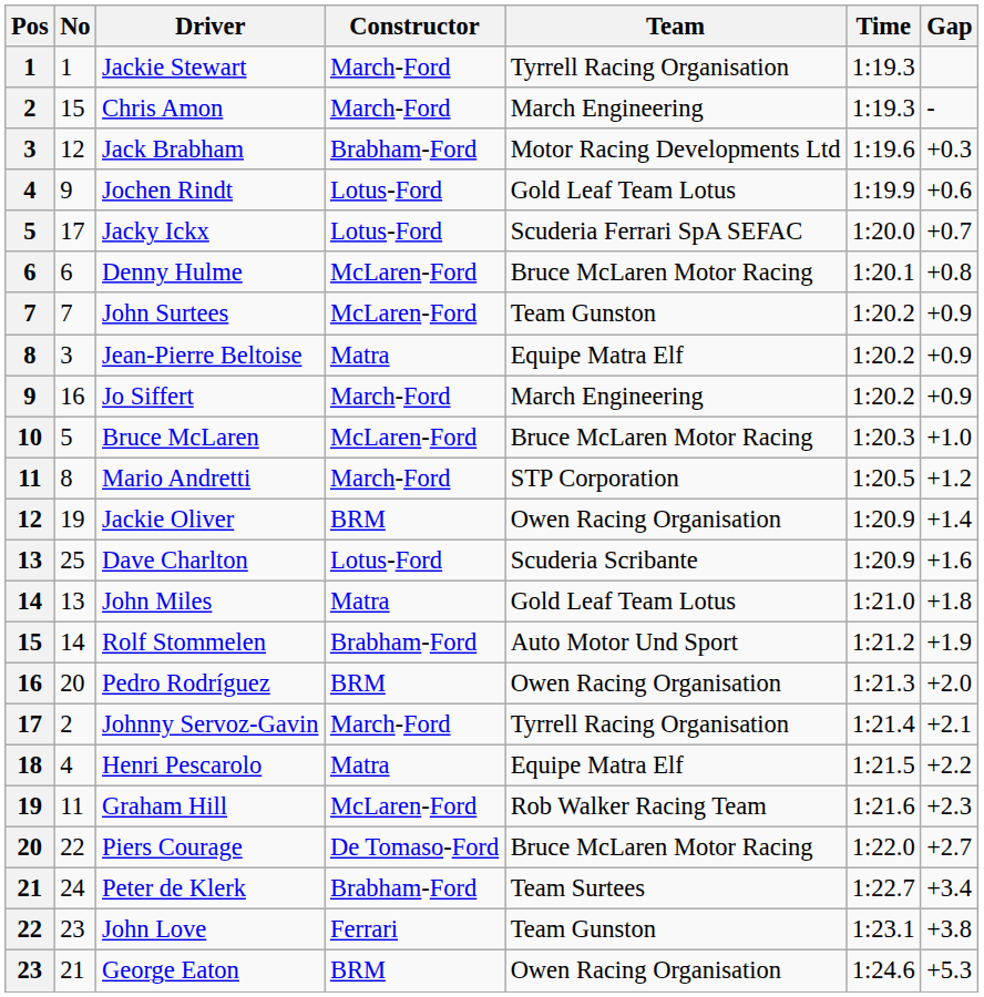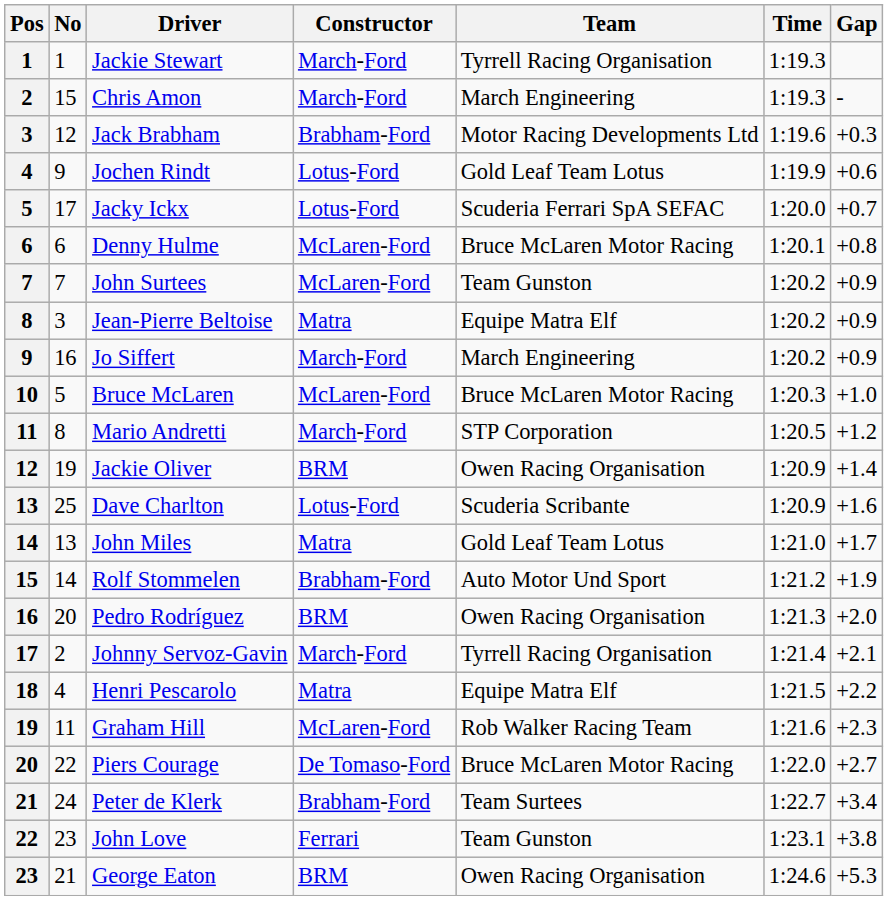John Miles | Gap: +1.8 -> +1.7
